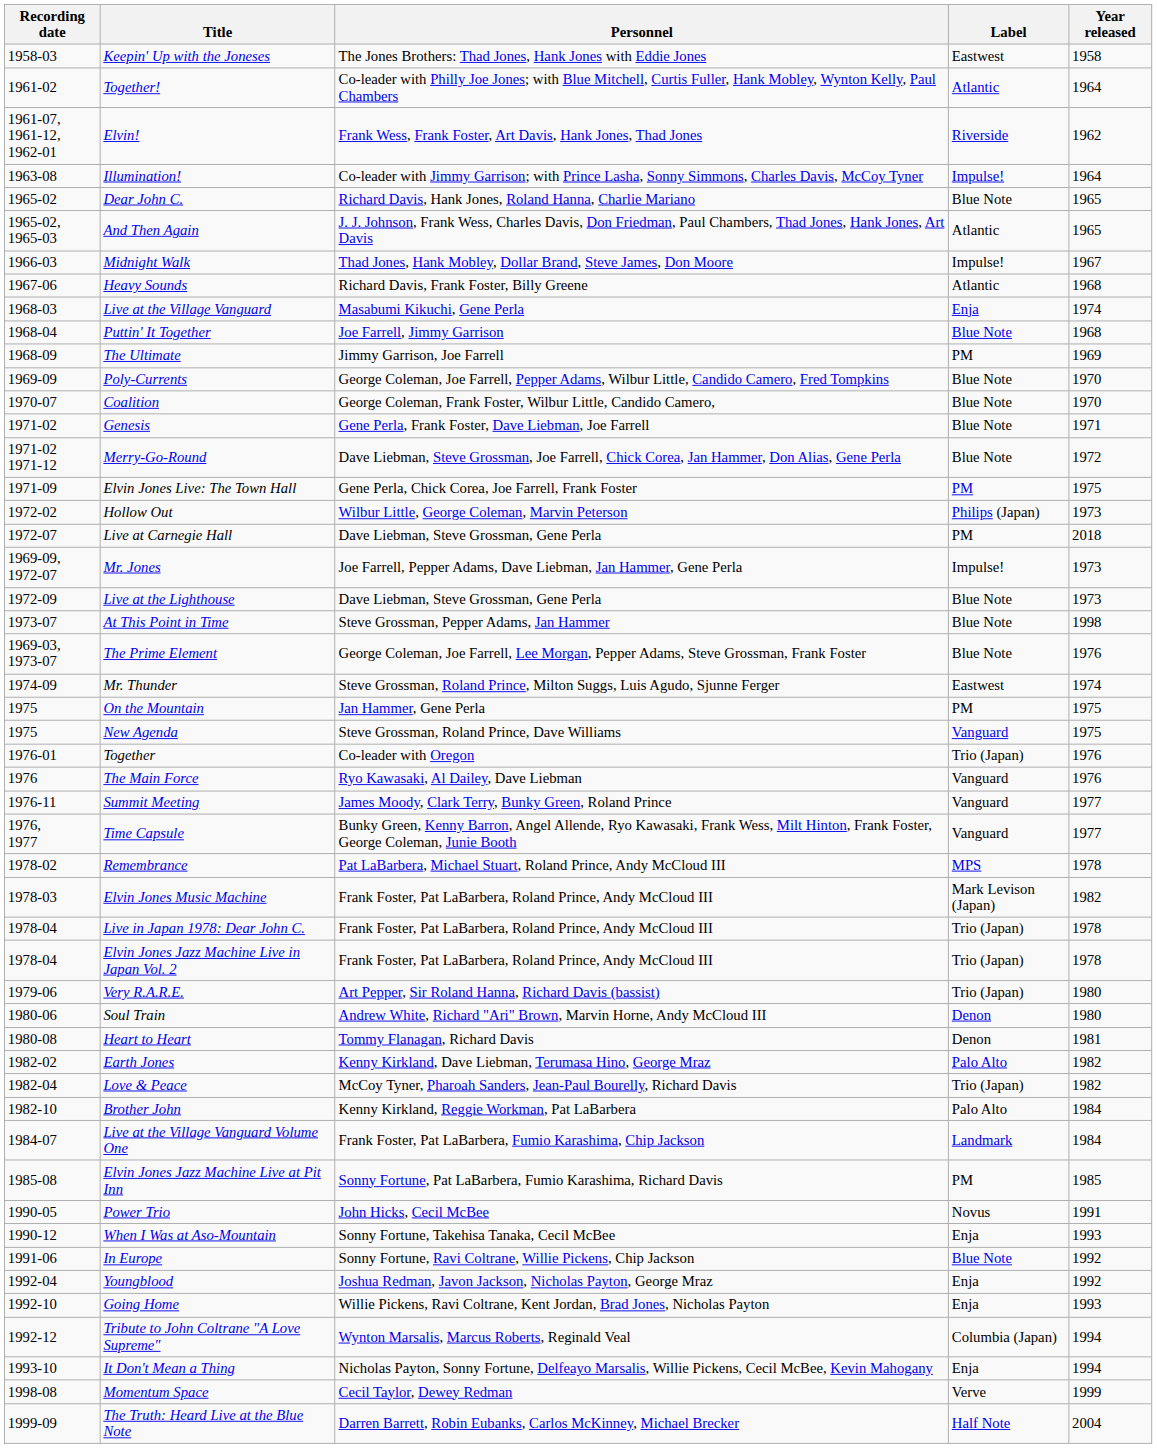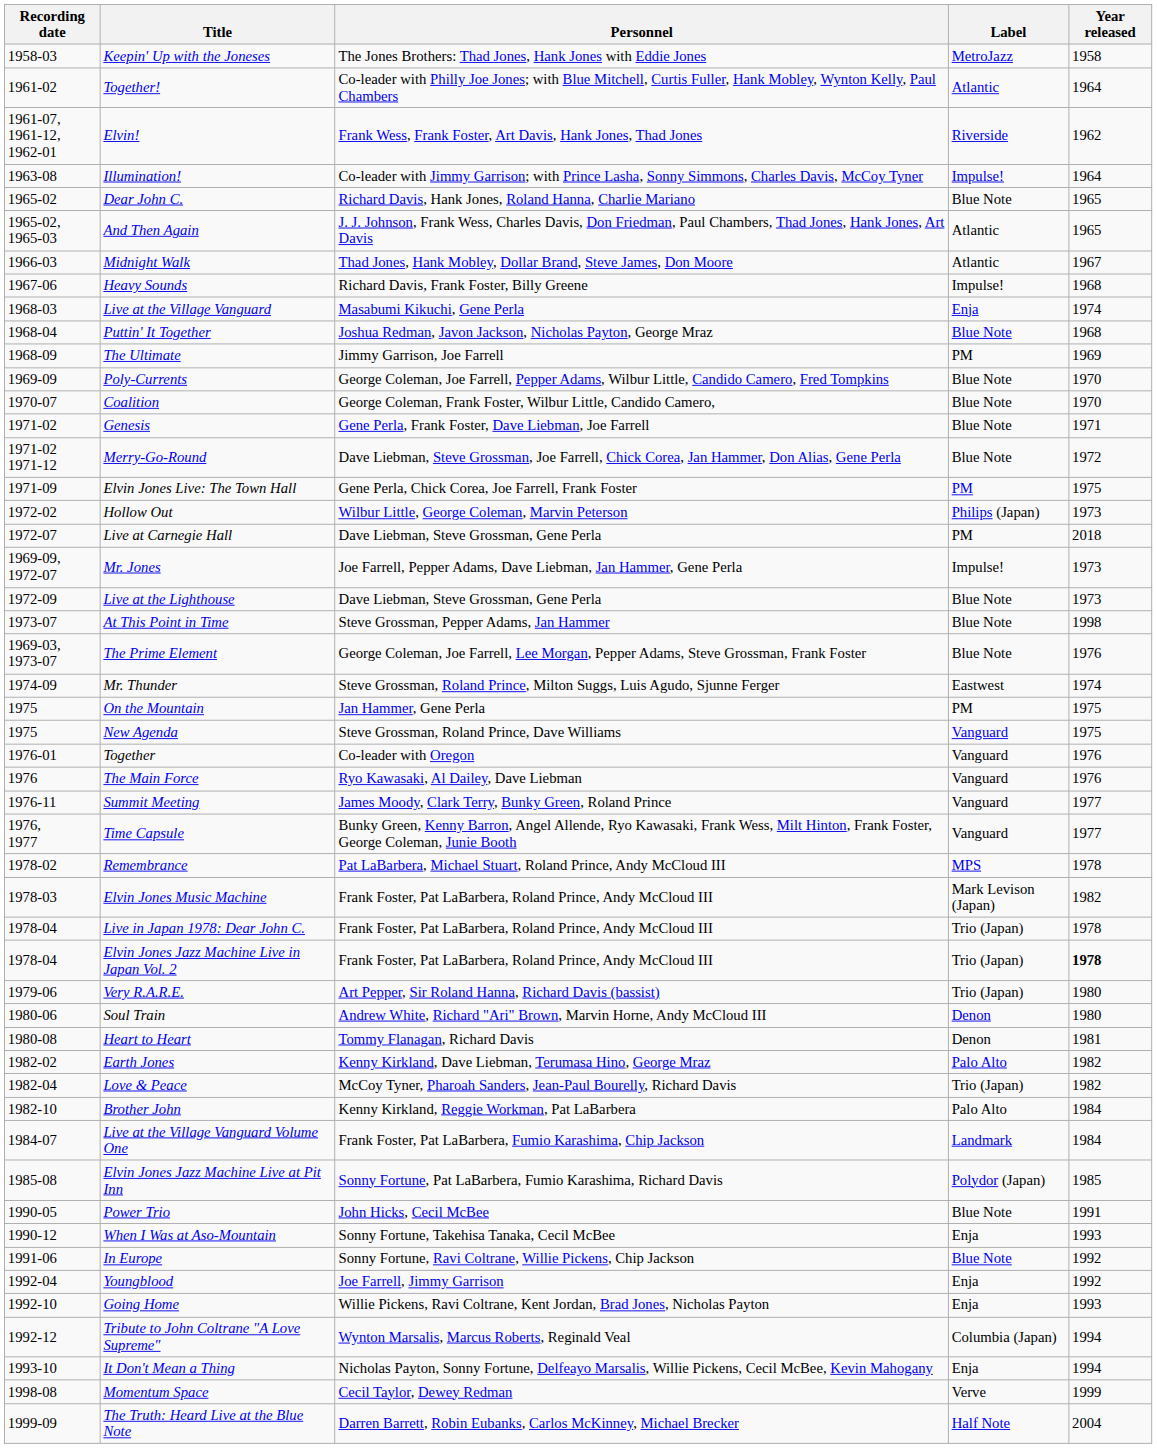Keepin' Up with the Joneses | Label: Eastwest -> MetroJazz
Midnight Walk | Label: Impulse! -> Atlantic
Heavy Sounds | Label: Atlantic -> Impulse!
Puttin' It Together | Personnel: Joe Farrell, Jimmy Garrison -> Joshua Redman, Javon Jackson, Nicholas Payton, George Mraz
Together | Label: Trio (Japan) -> Vanguard
Elvin Jones Jazz Machine Live in Japan Vol. 2 | Year released: normal -> bold
Elvin Jones Jazz Machine Live at Pit Inn | Label: PM -> Polydor (Japan)
Power Trio | Label: Novus -> Blue Note
Youngblood | Personnel: Joshua Redman, Javon Jackson, Nicholas Payton, George Mraz -> Joe Farrell, Jimmy Garrison
